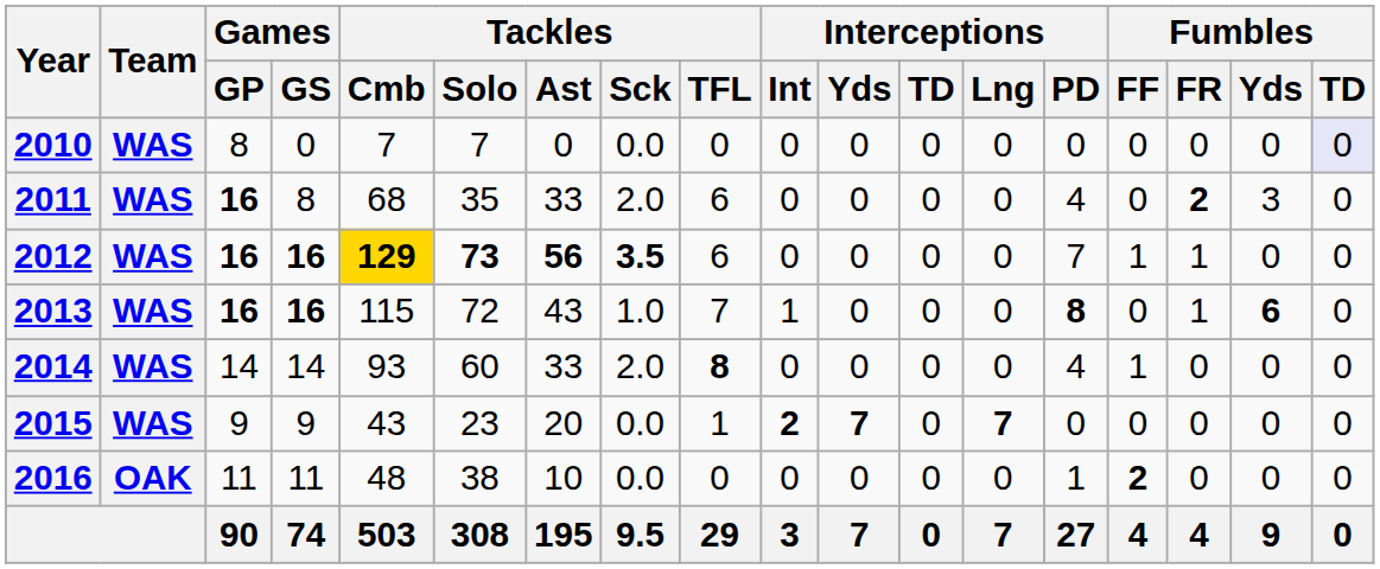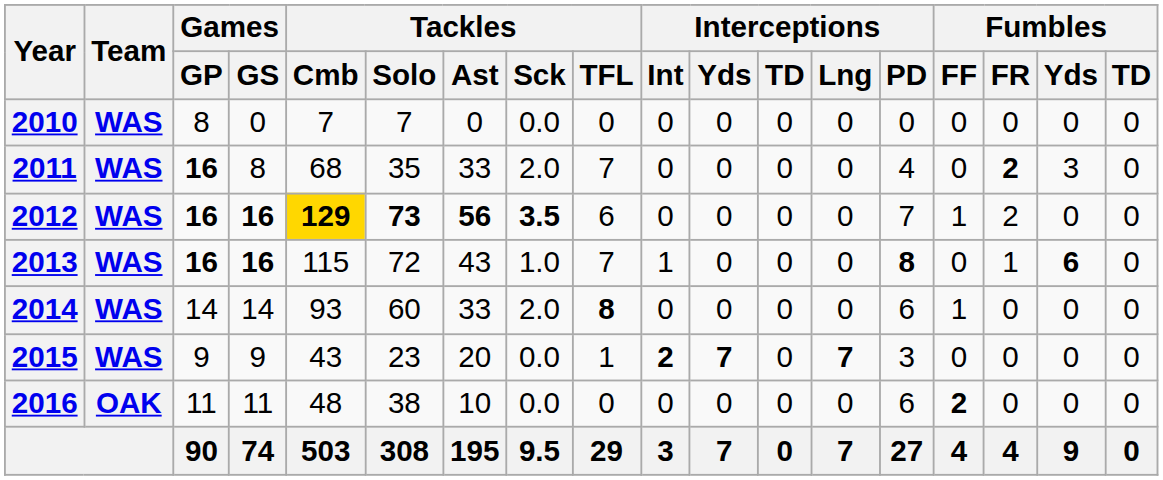2010 | Fumbles / TD: lavender background -> no background
2011 | Tackles / TFL: 6 -> 7
2012 | Fumbles / FR: 1 -> 2
2014 | Interceptions / PD: 4 -> 6
2015 | Interceptions / PD: 0 -> 3
2016 | Interceptions / PD: 1 -> 6
